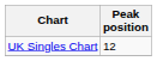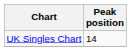UK Singles Chart | Peak position: 12 -> 14
